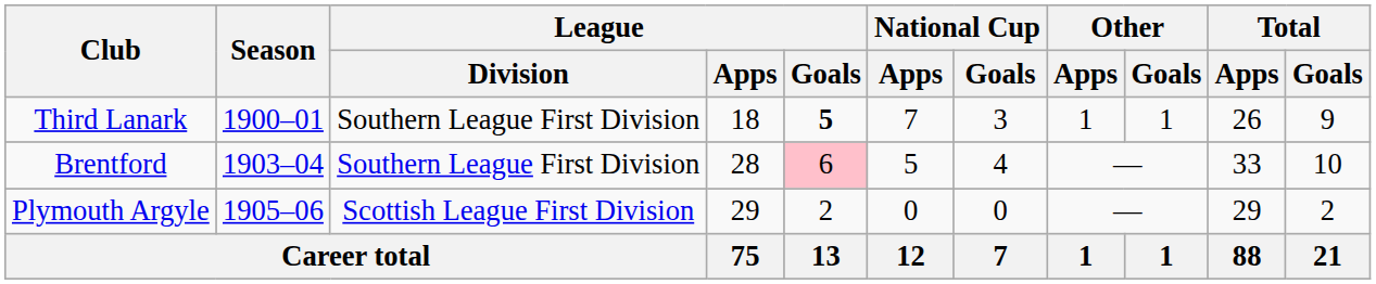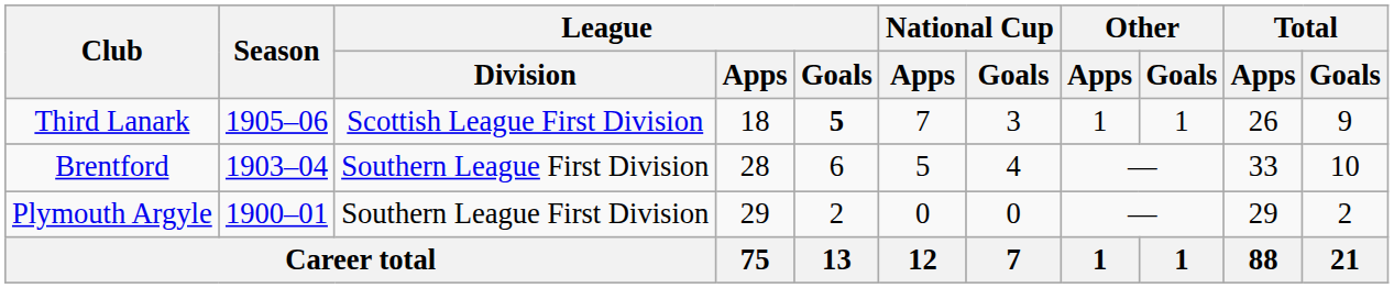Third Lanark | Season: 1900–01 -> 1905–06
Third Lanark | League / Division: Southern League First Division -> Scottish League First Division
Brentford | League / Goals: pink background -> no background
Plymouth Argyle | Season: 1905–06 -> 1900–01
Plymouth Argyle | League / Division: Scottish League First Division -> Southern League First Division
